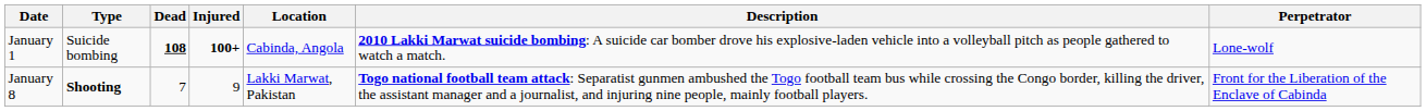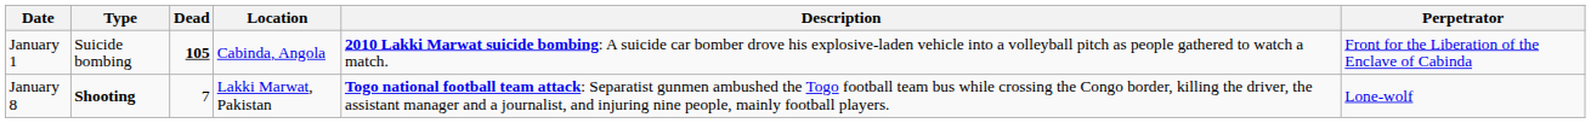- column: Injured | 100+ | 9
January 1 | Dead: 108 -> 105
January 1 | Perpetrator: Lone-wolf -> Front for the Liberation of the Enclave of Cabinda
January 8 | Perpetrator: Front for the Liberation of the Enclave of Cabinda -> Lone-wolf
